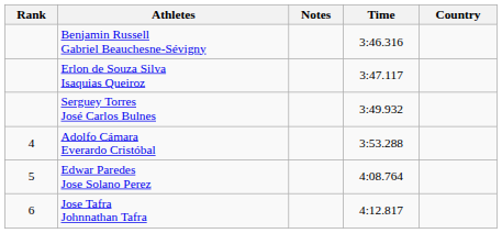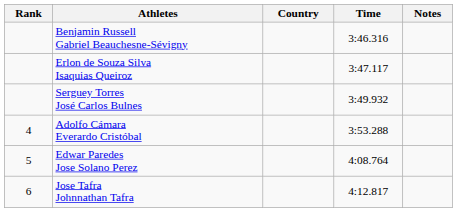columns swapped: Country <-> Notes
